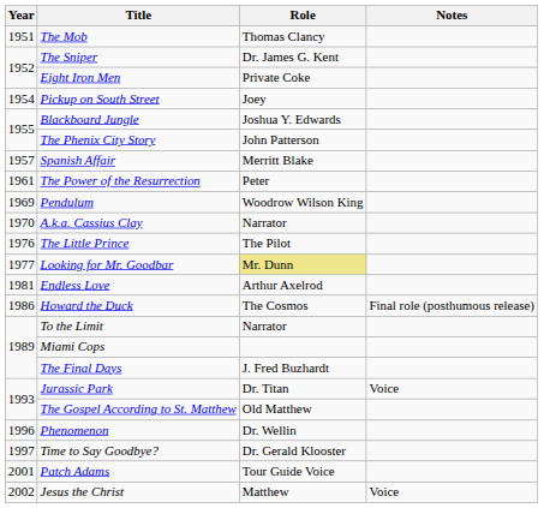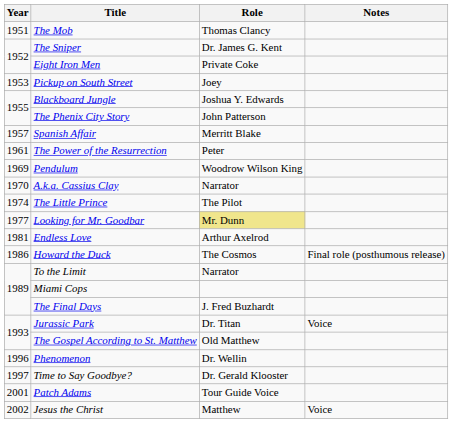Pickup on South Street | Year: 1954 -> 1953
The Little Prince | Year: 1976 -> 1974
